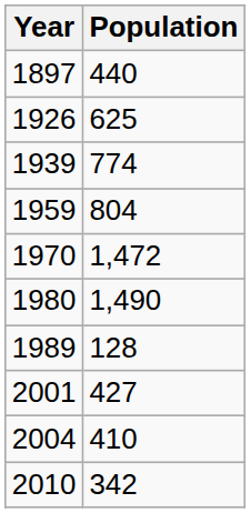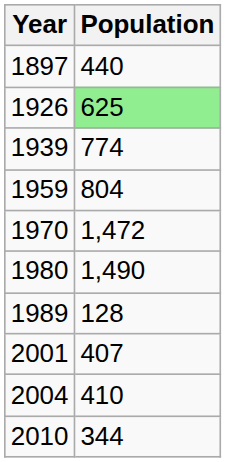1926 | Population: no background -> lightgreen background
2001 | Population: 427 -> 407
2010 | Population: 342 -> 344
